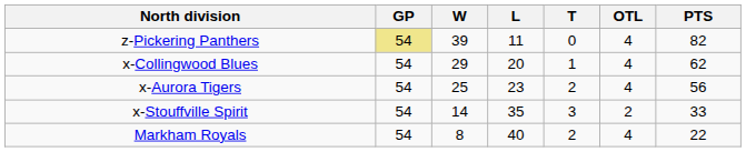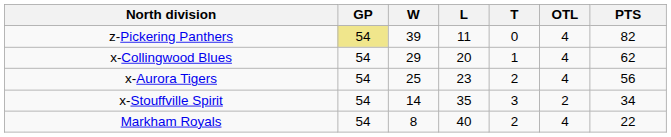x-Stouffville Spirit | PTS: 33 -> 34
